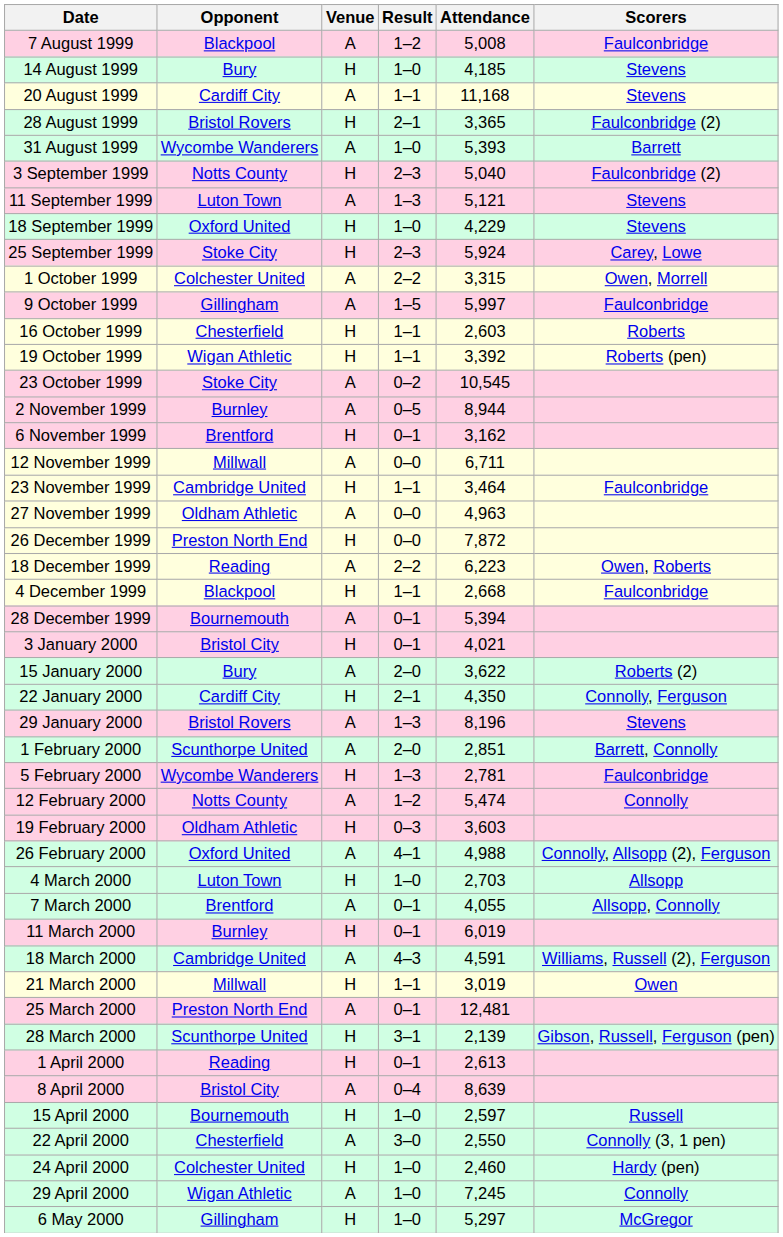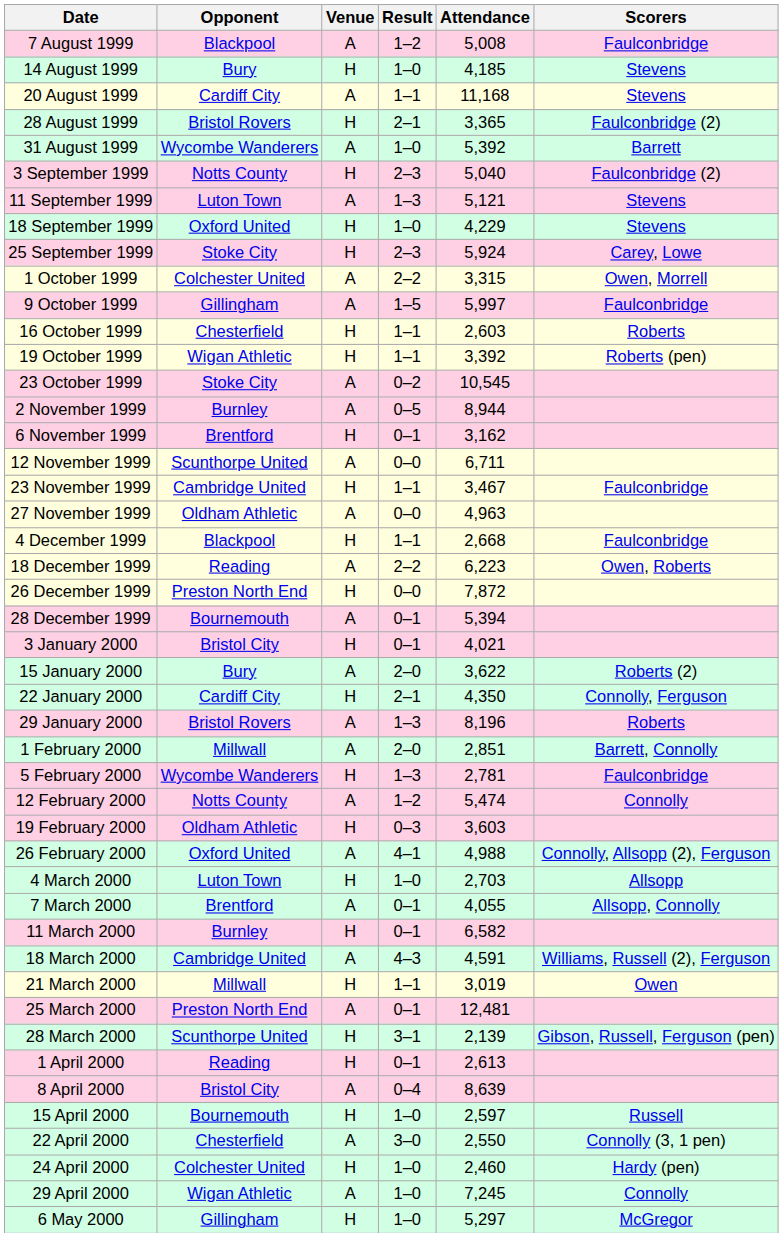31 August 1999 | Attendance: 5,393 -> 5,392
12 November 1999 | Opponent: Millwall -> Scunthorpe United
23 November 1999 | Attendance: 3,464 -> 3,467
rows swapped: 4 December 1999 <-> 26 December 1999
29 January 2000 | Scorers: Stevens -> Roberts
1 February 2000 | Opponent: Scunthorpe United -> Millwall
11 March 2000 | Attendance: 6,019 -> 6,582
